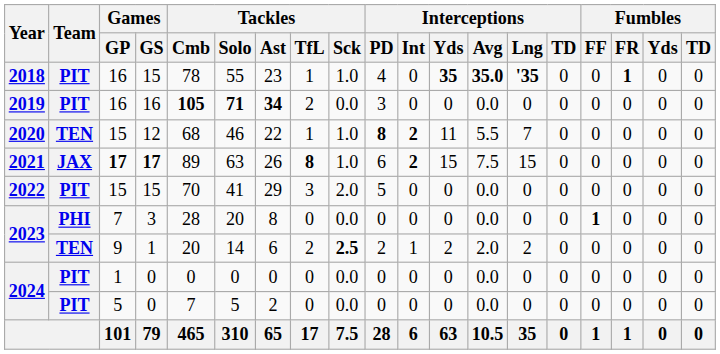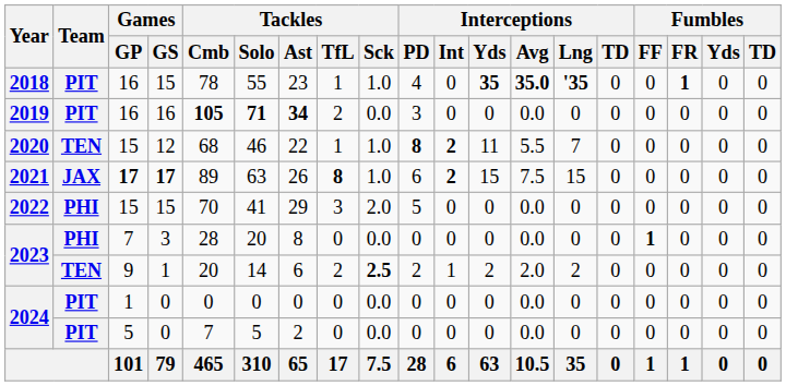2022 | Team: PIT -> PHI
